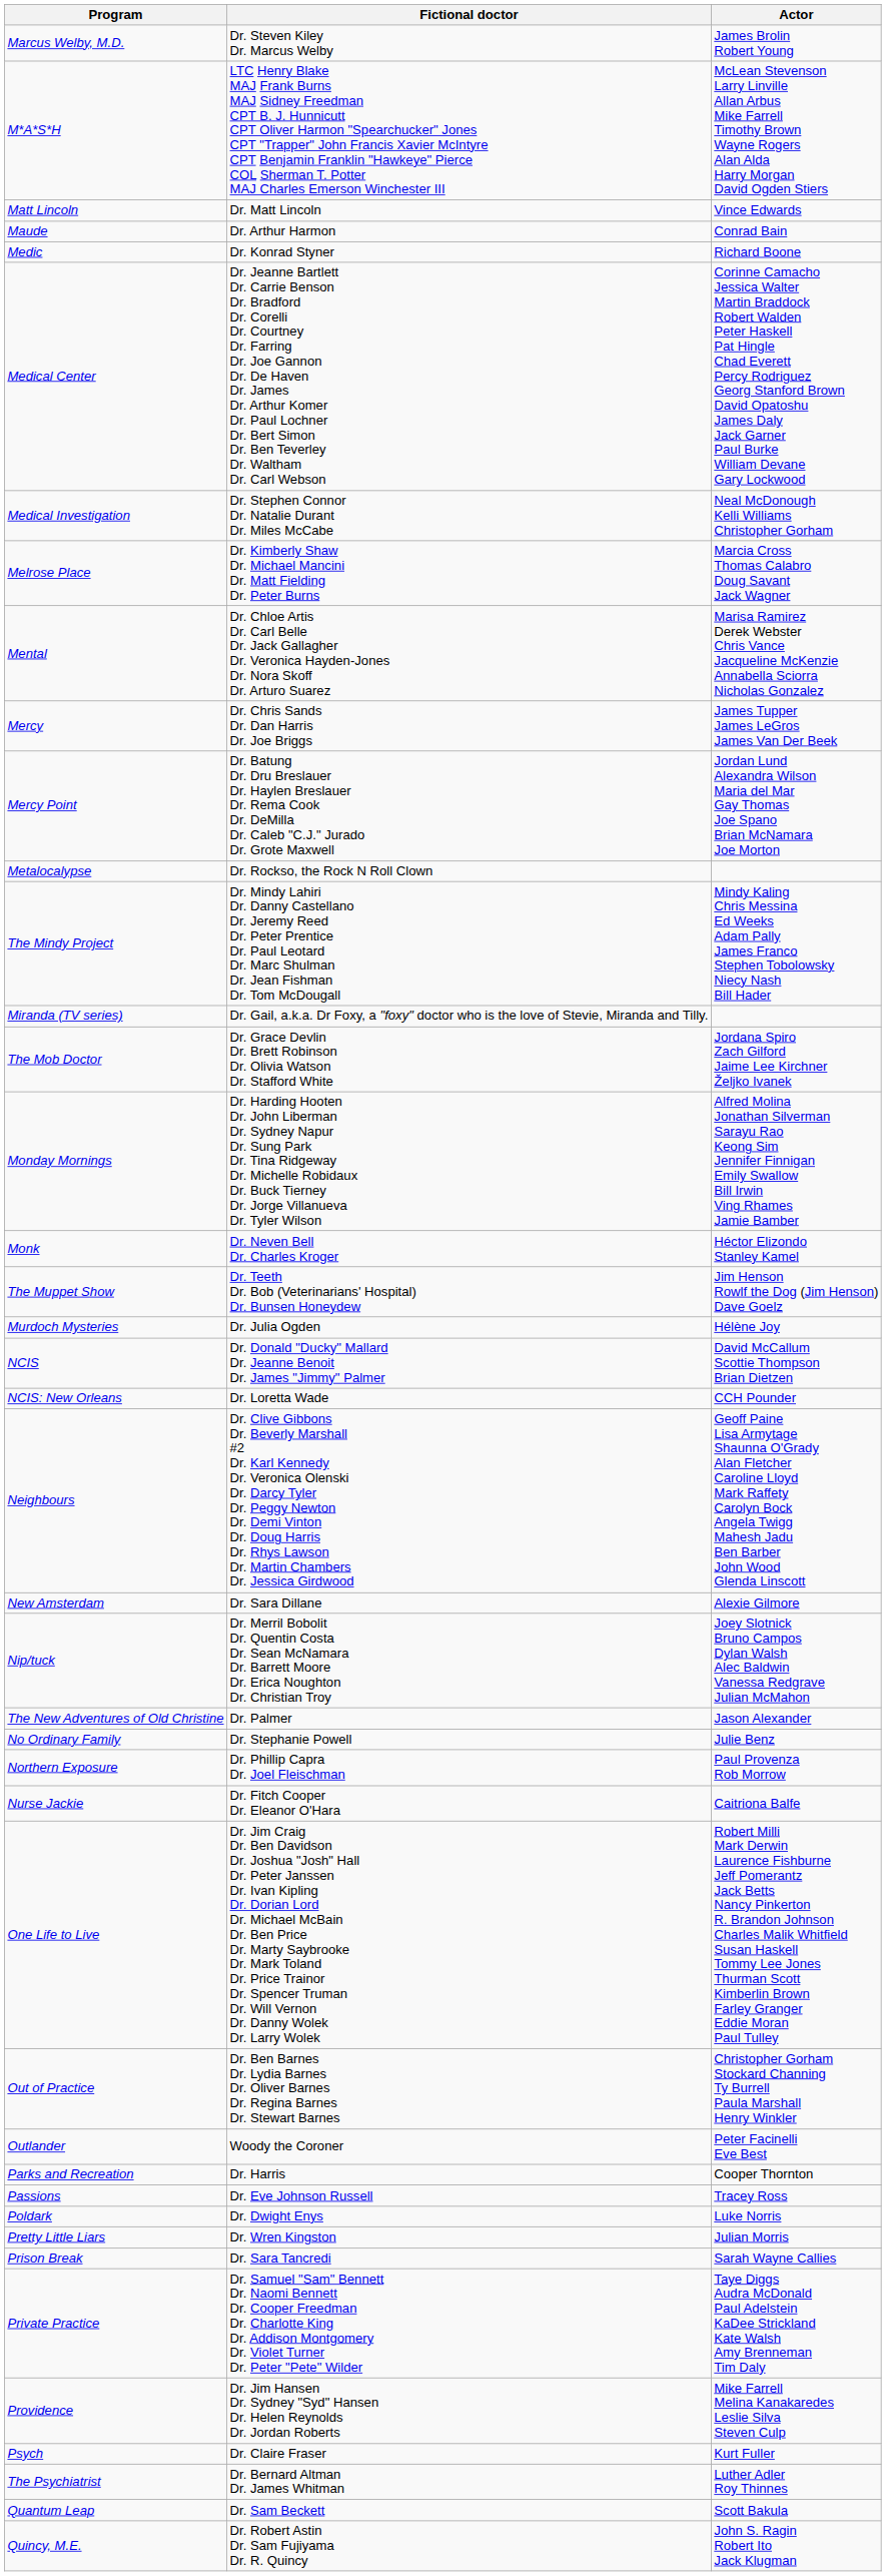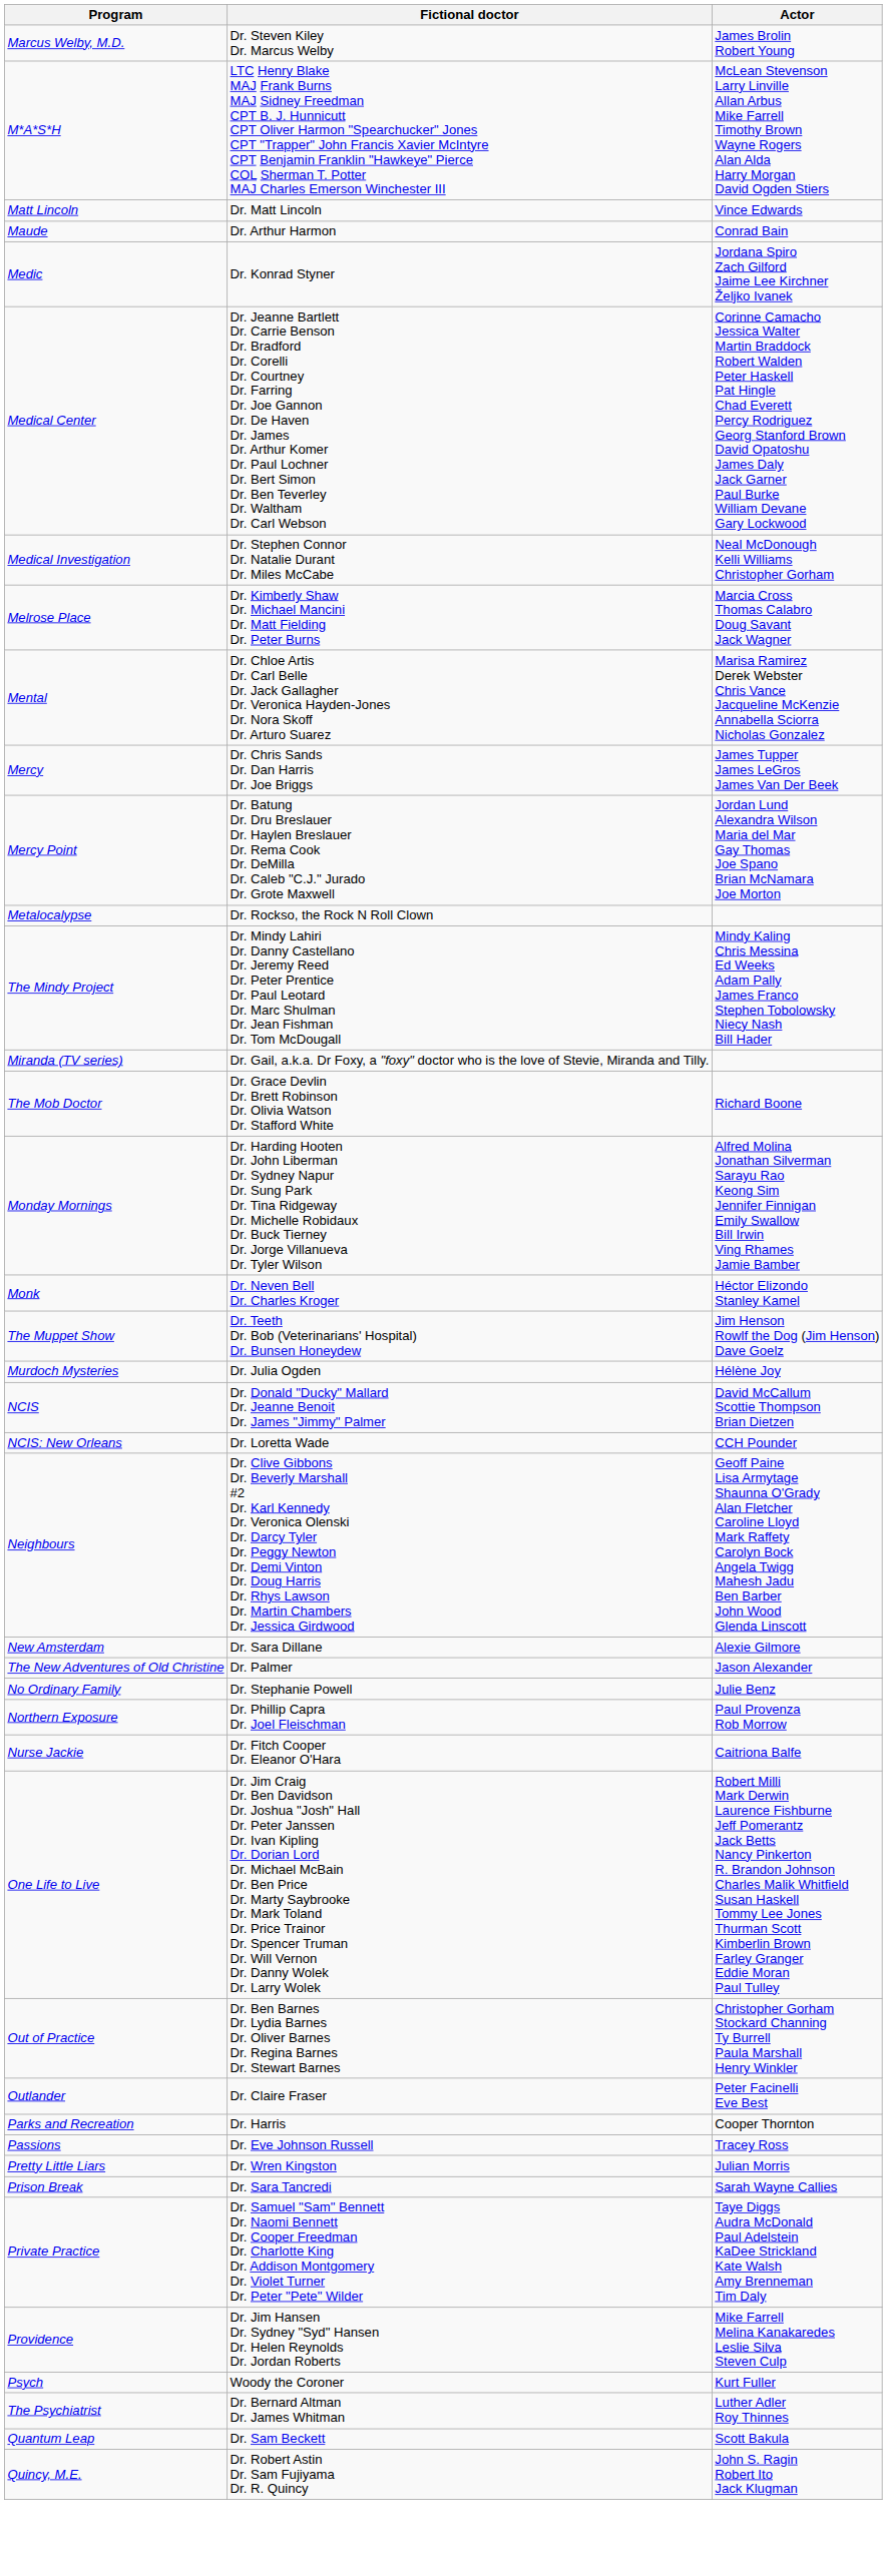Medic | Actor: Richard Boone -> Jordana Spiro Zach Gilford Jaime Lee Kirchner Željko Ivanek
The Mob Doctor | Actor: Jordana Spiro Zach Gilford Jaime Lee Kirchner Željko Ivanek -> Richard Boone
- row: Nip/tuck | Dr. Merril Bobolit Dr. Quentin Costa Dr. Sean McNamara Dr. Barrett Moore Dr. Erica Noughton Dr. Christian Troy | Joey Slotnick Bruno Campos Dylan Walsh Alec Baldwin Vanessa Redgrave Julian McMahon
Outlander | Fictional doctor: Woody the Coroner -> Dr. Claire Fraser
- row: Poldark | Dr. Dwight Enys | Luke Norris
Psych | Fictional doctor: Dr. Claire Fraser -> Woody the Coroner
